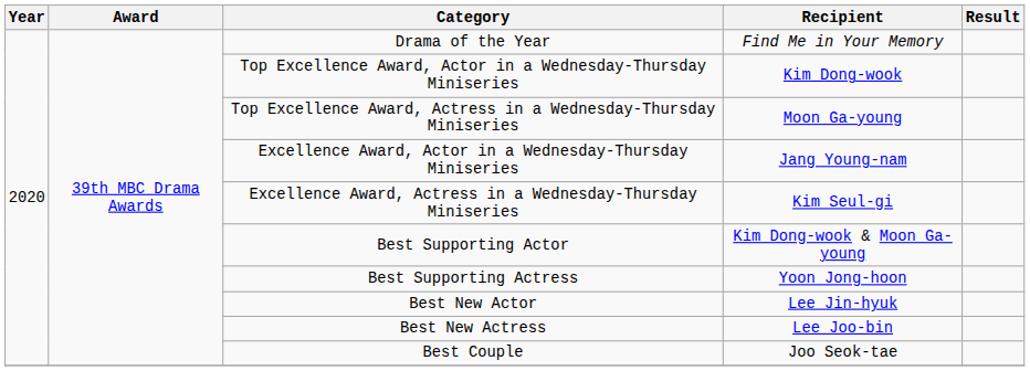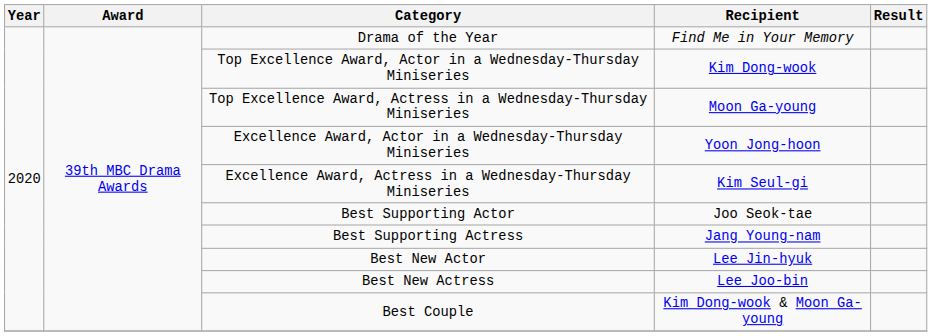Excellence Award, Actor in a Wednesday-Thursday Miniseries | Recipient: Jang Young-nam -> Yoon Jong-hoon
Best Supporting Actor | Recipient: Kim Dong-wook & Moon Ga-young -> Joo Seok-tae
Best Supporting Actress | Recipient: Yoon Jong-hoon -> Jang Young-nam
Best Couple | Recipient: Joo Seok-tae -> Kim Dong-wook & Moon Ga-young
